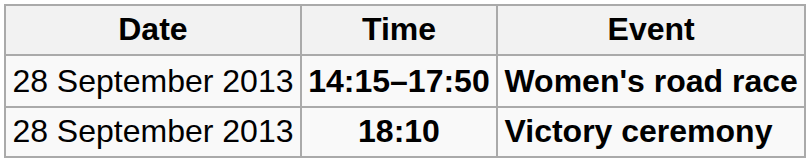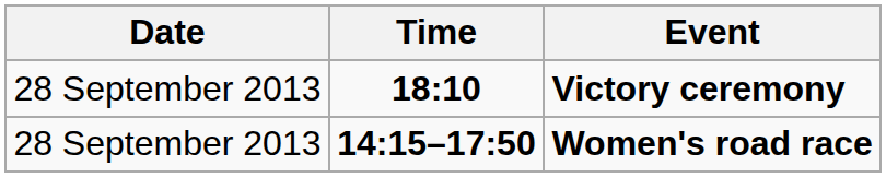rows swapped: Women's road race <-> Victory ceremony
